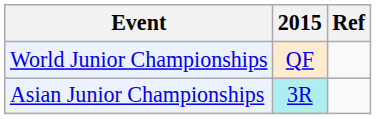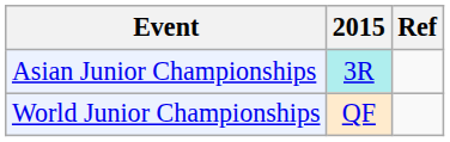rows swapped: Asian Junior Championships <-> World Junior Championships
